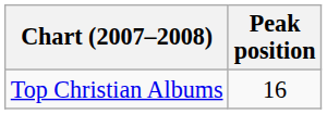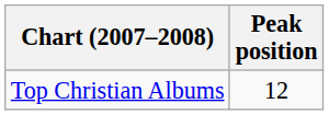Top Christian Albums | Peak position: 16 -> 12
